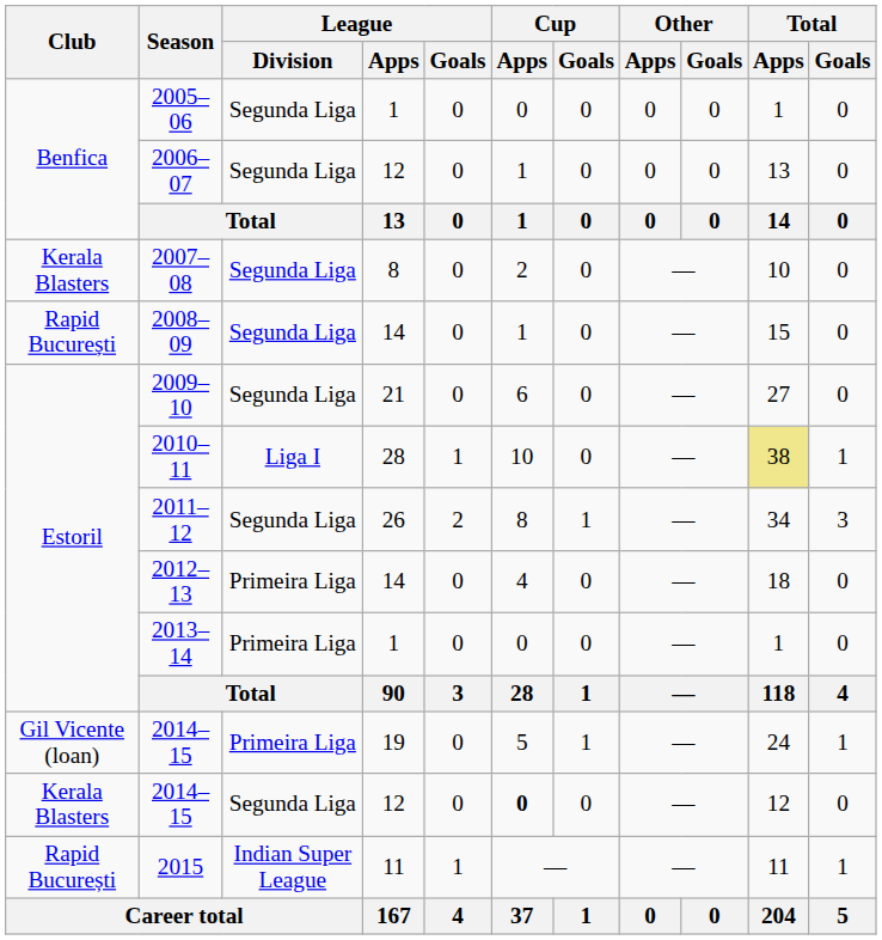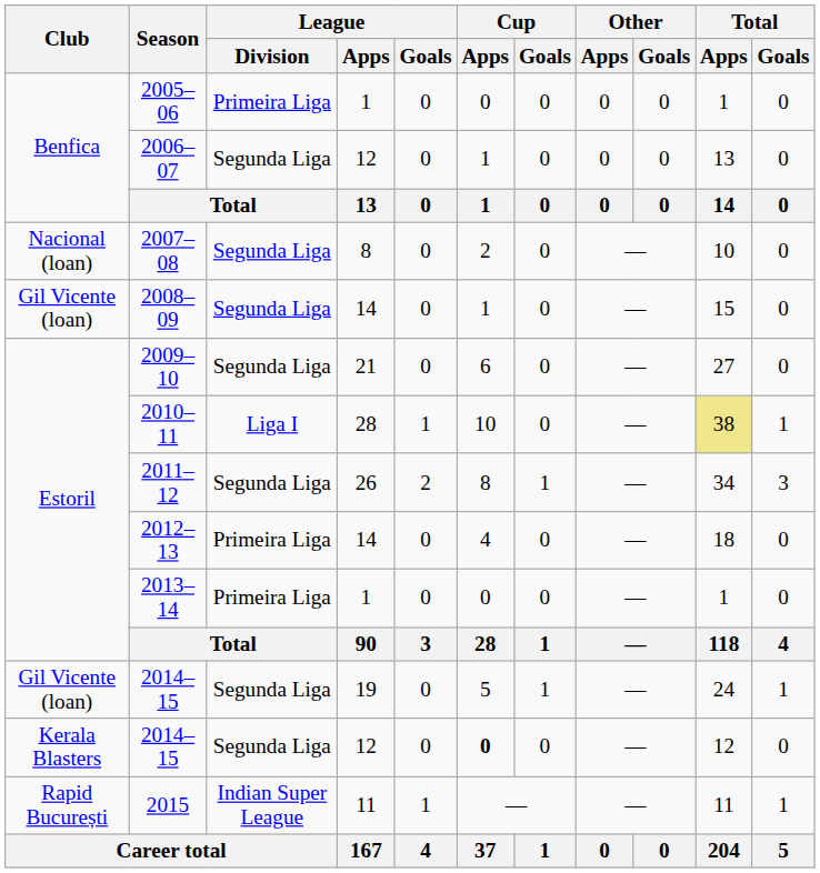2005–06 | League / Division: Segunda Liga -> Primeira Liga
2007–08 | Club: Kerala Blasters -> Nacional (loan)
2008–09 | Club: Rapid București -> Gil Vicente (loan)
2014–15 / 19 | League / Division: Primeira Liga -> Segunda Liga
